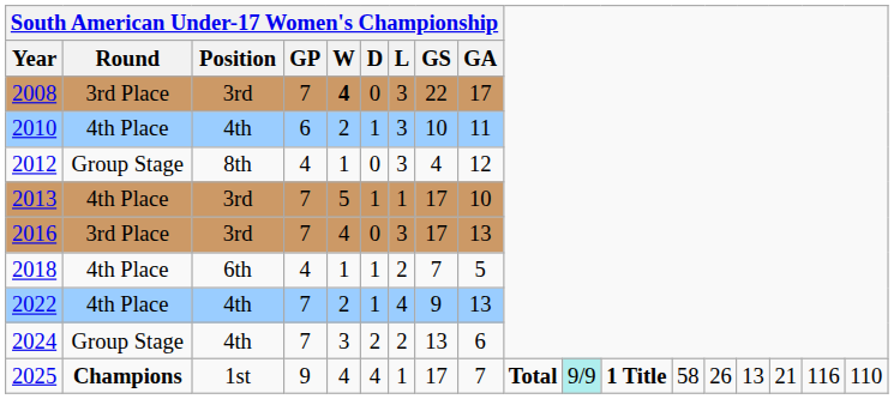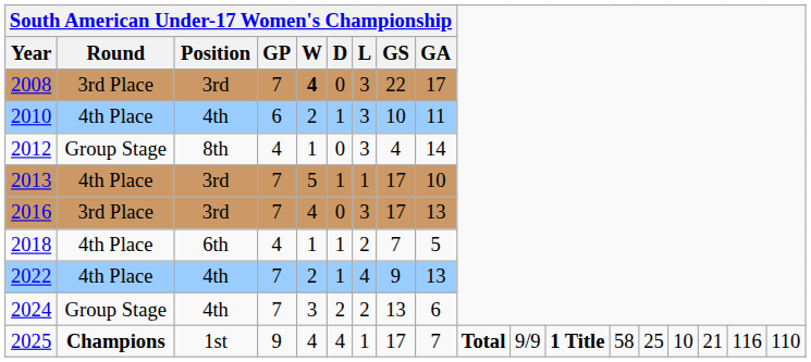2012 | South American Under-17 Women's Championship / GA: 12 -> 14
2025 | column 11: paleturquoise background -> no background
2025 | column 14: 26 -> 25
2025 | column 15: 13 -> 10
